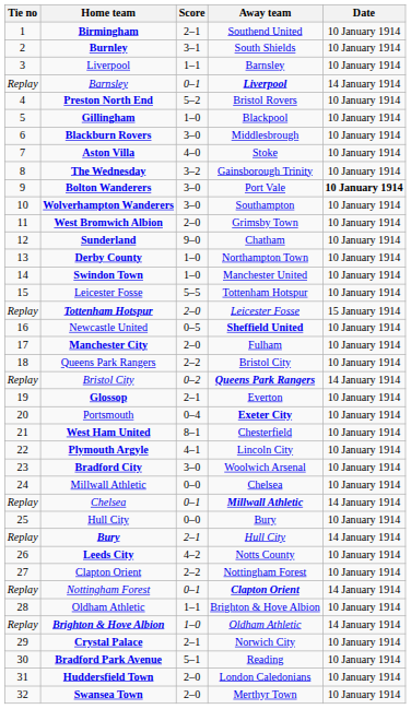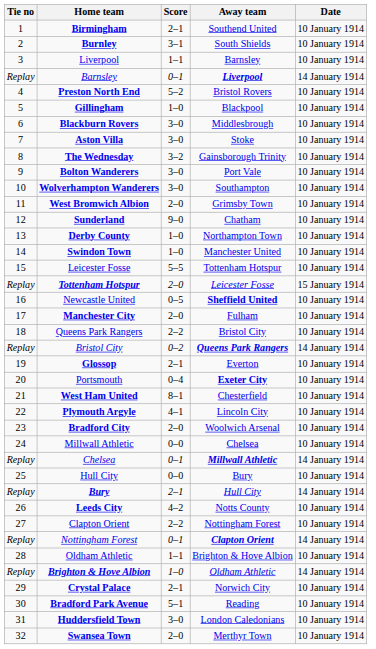Aston Villa | Score: 4–0 -> 3–0
Bolton Wanderers | Date: bold -> normal
Bradford City | Score: 3–0 -> 2–0
Huddersfield Town | Score: 2–0 -> 3–0
